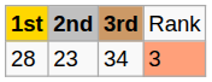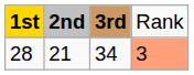28 | column 2: 23 -> 21
